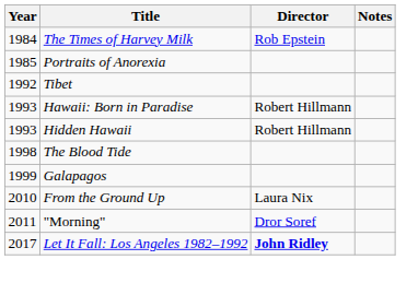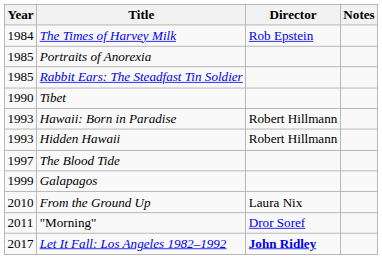+ row: 1985 | Rabbit Ears: The Steadfast Tin Soldier
Tibet | Year: 1992 -> 1990
The Blood Tide | Year: 1998 -> 1997
